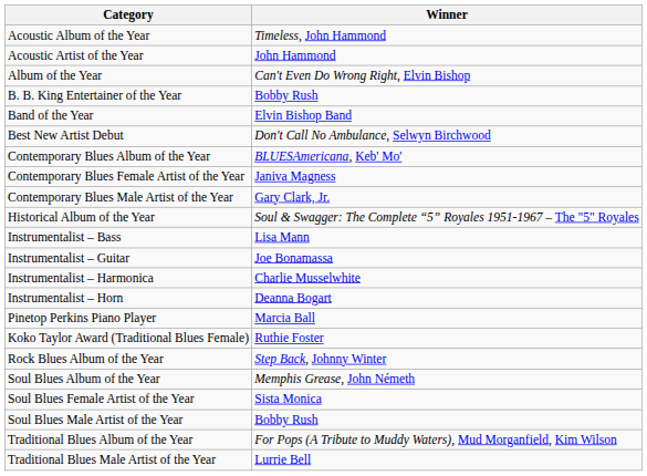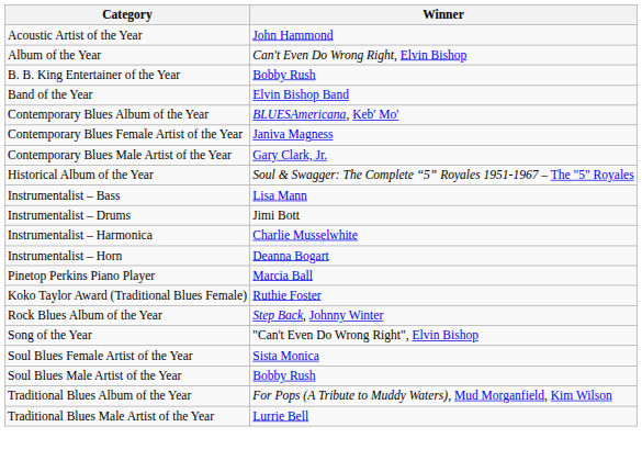- row: Acoustic Album of the Year | Timeless, John Hammond
- row: Best New Artist Debut | Don't Call No Ambulance, Selwyn Birchwood
+ row: Instrumentalist – Drums | Jimi Bott
- row: Instrumentalist – Guitar | Joe Bonamassa
+ row: Song of the Year | "Can't Even Do Wrong Right", Elvin Bishop
- row: Soul Blues Album of the Year | Memphis Grease, John Németh
